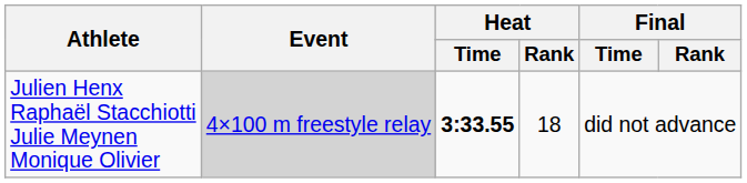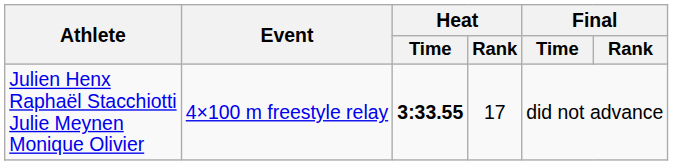Julien Henx Raphaël Stacchiotti Julie Meynen Monique Olivier | Event: lightgrey background -> no background
Julien Henx Raphaël Stacchiotti Julie Meynen Monique Olivier | Heat / Rank: 18 -> 17
